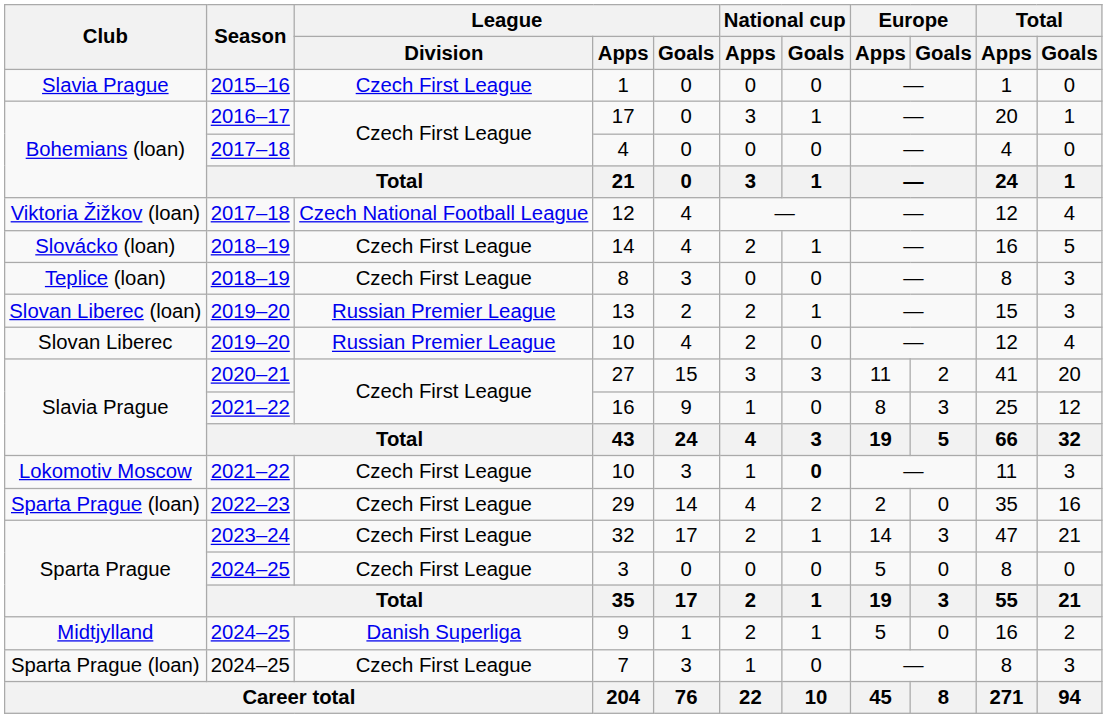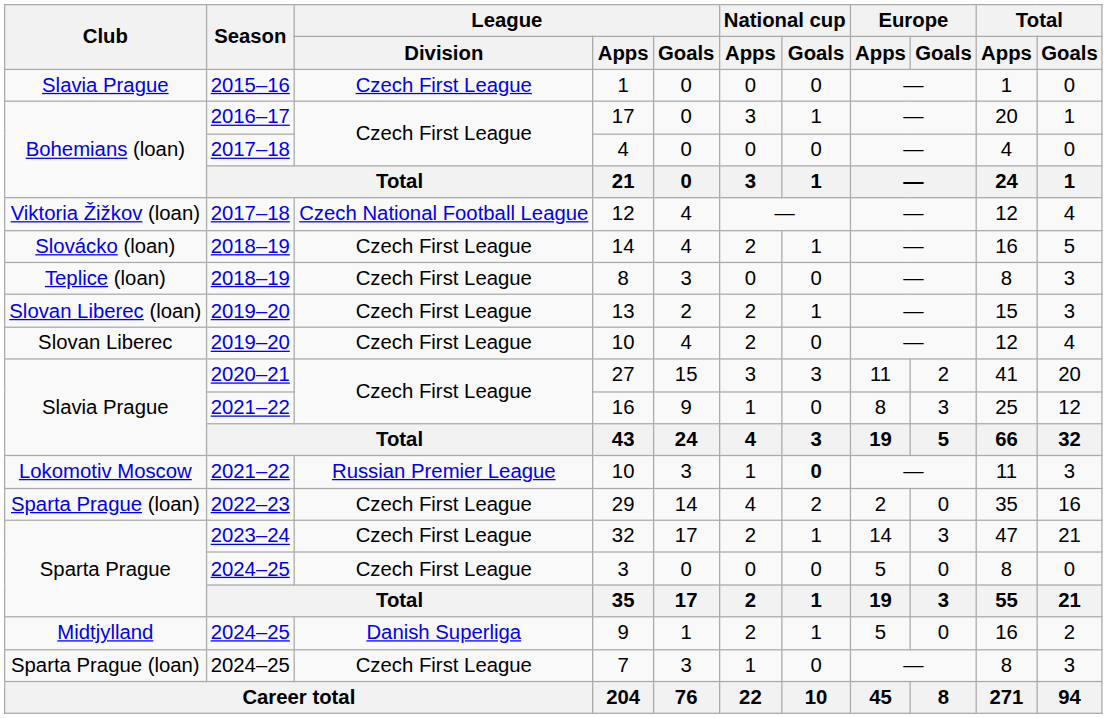13 | League / Division: Russian Premier League -> Czech First League
Slovan Liberec / 10 | League / Division: Russian Premier League -> Czech First League
Lokomotiv Moscow / 10 | League / Division: Czech First League -> Russian Premier League
